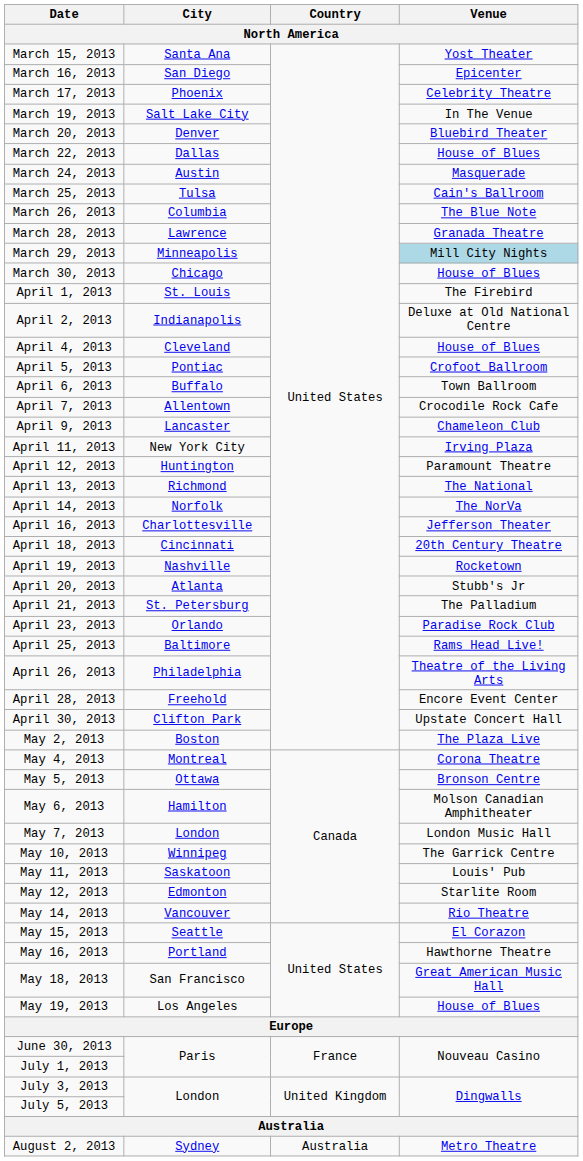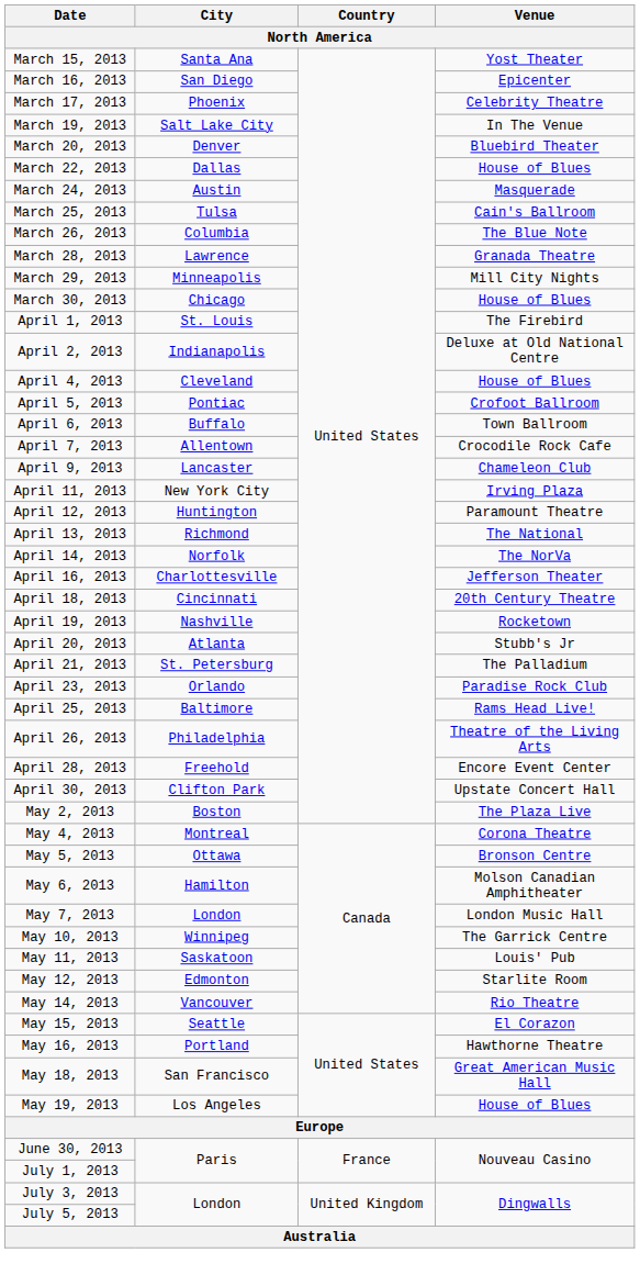March 29, 2013 | Venue: lightblue background -> no background
- row: August 2, 2013 | Sydney | Australia | Metro Theatre
